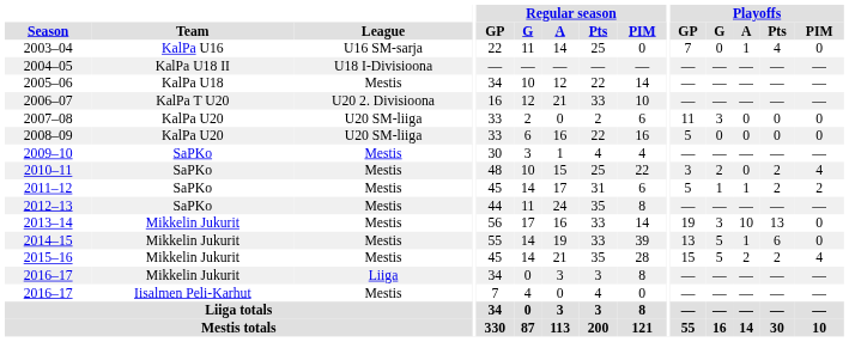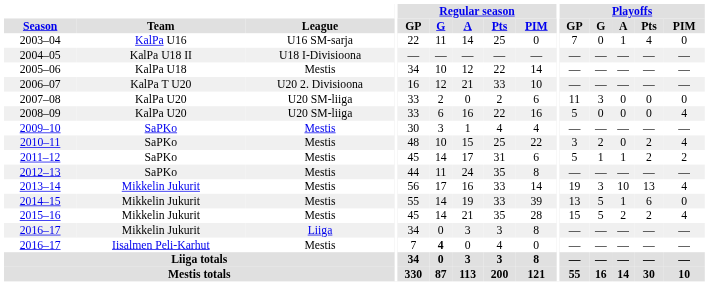2008–09 | Playoffs / PIM: 0 -> 4
2013–14 | Playoffs / PIM: 0 -> 4
2016–17 / Iisalmen Peli-Karhut | Regular season / G: normal -> bold
